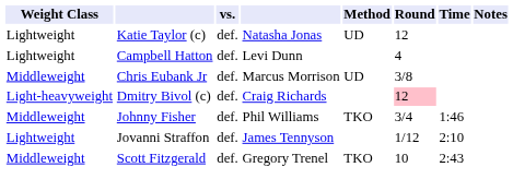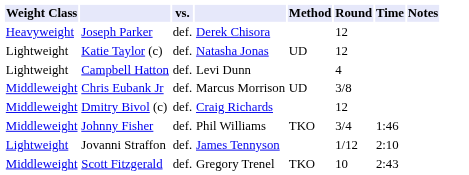+ row: Heavyweight | Joseph Parker | def. | Derek Chisora | 12
Dmitry Bivol (c) | Weight Class: Light-heavyweight -> Middleweight
Dmitry Bivol (c) | Round: pink background -> no background
